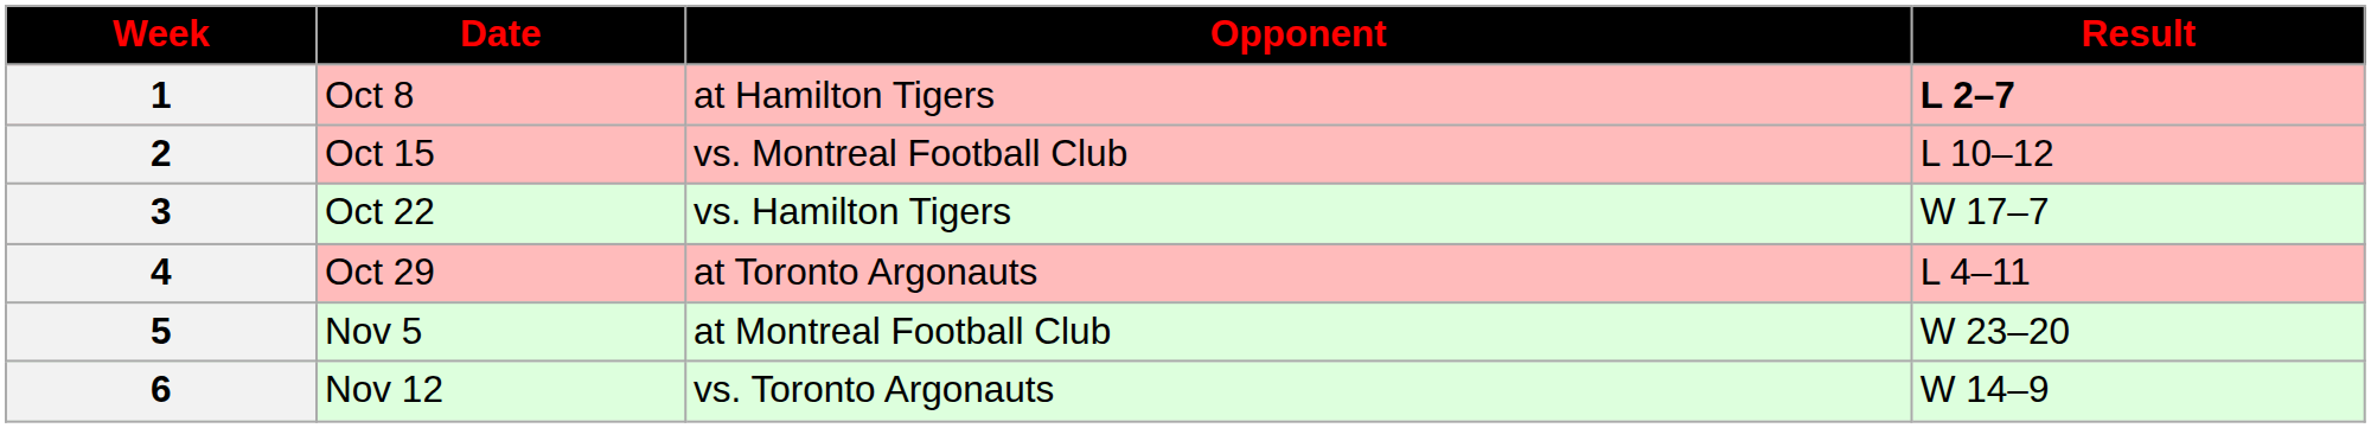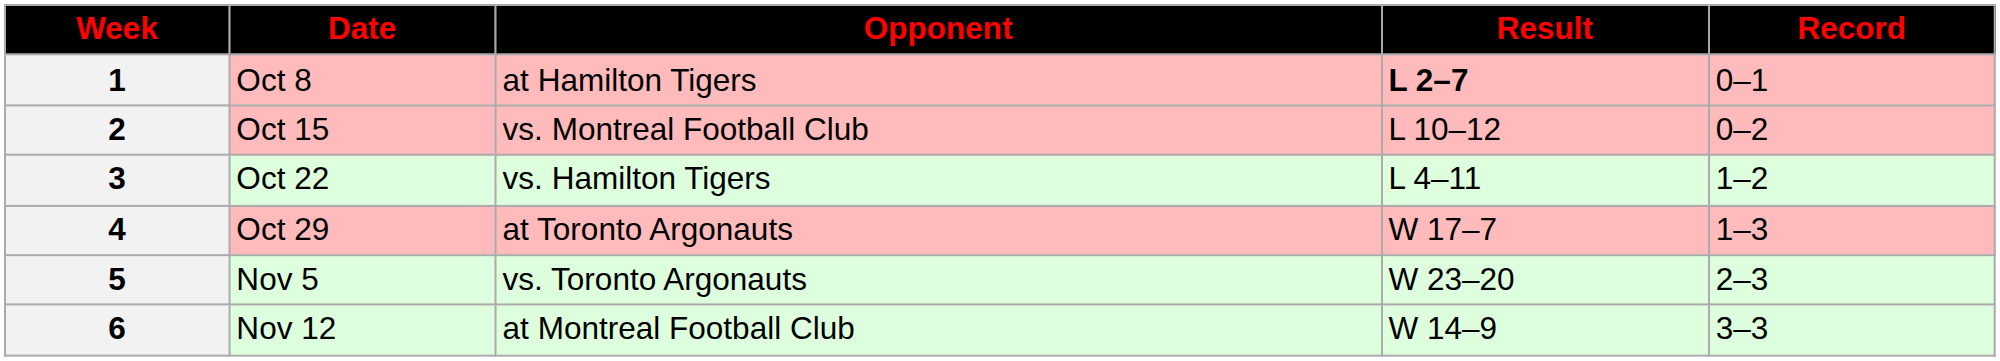+ column: Record | 0–1 | 0–2 | 1–2 | 1–3 | 2–3 | 3–3
3 | Result: W 17–7 -> L 4–11
4 | Result: L 4–11 -> W 17–7
5 | Opponent: at Montreal Football Club -> vs. Toronto Argonauts
6 | Opponent: vs. Toronto Argonauts -> at Montreal Football Club
